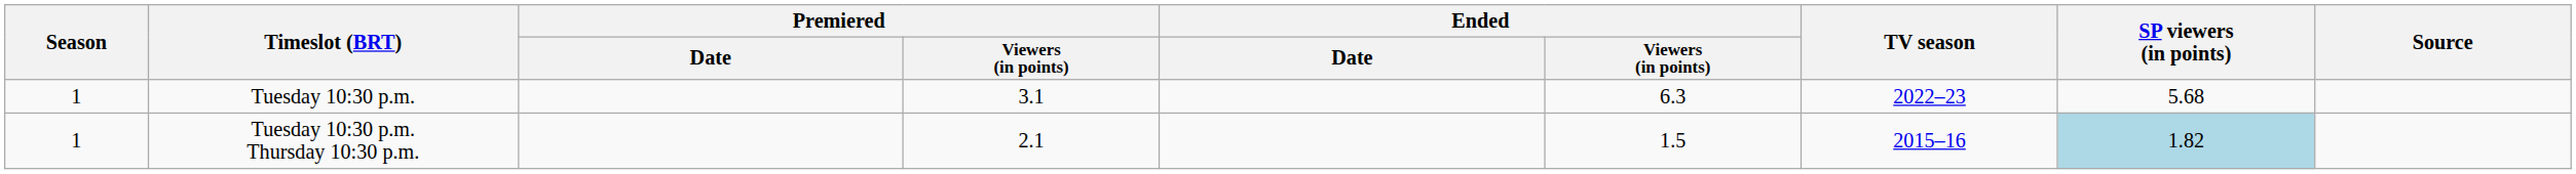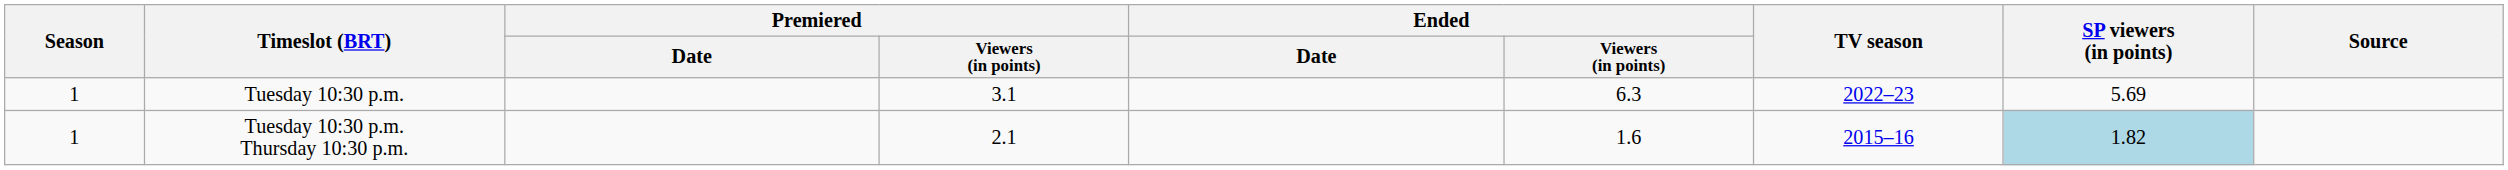Tuesday 10:30 p.m. | SP viewers (in points): 5.68 -> 5.69
Tuesday 10:30 p.m. Thursday 10:30 p.m. | Ended / Viewers (in points): 1.5 -> 1.6
